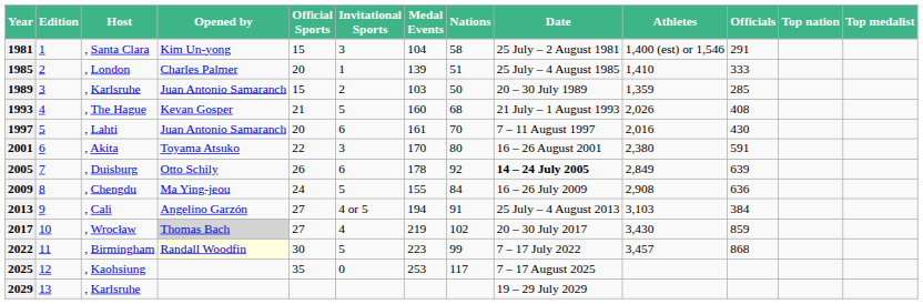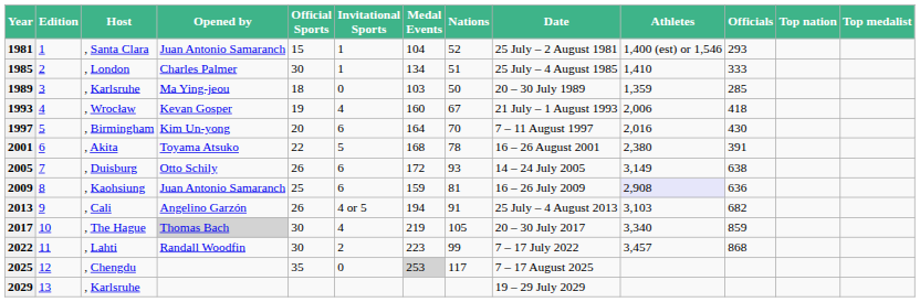1981 | Opened by: Kim Un-yong -> Juan Antonio Samaranch
1981 | Invitational Sports: 3 -> 1
1981 | Nations: 58 -> 52
1981 | Officials: 291 -> 293
1985 | Official Sports: 20 -> 30
1985 | Medal Events: 139 -> 134
1989 | Opened by: Juan Antonio Samaranch -> Ma Ying-jeou
1989 | Official Sports: 15 -> 18
1989 | Invitational Sports: 2 -> 0
1993 | Host: , The Hague -> , Wrocław
1993 | Official Sports: 21 -> 19
1993 | Invitational Sports: 5 -> 4
1993 | Nations: 68 -> 67
1993 | Athletes: 2,026 -> 2,006
1993 | Officials: 408 -> 418
1997 | Host: , Lahti -> , Birmingham
1997 | Opened by: Juan Antonio Samaranch -> Kim Un-yong
1997 | Medal Events: 161 -> 164
2001 | Invitational Sports: 3 -> 5
2001 | Medal Events: 170 -> 168
2001 | Nations: 80 -> 78
2001 | Officials: 591 -> 391
2005 | Medal Events: 178 -> 172
2005 | Nations: 92 -> 93
2005 | Date: bold -> normal
2005 | Athletes: 2,849 -> 3,149
2005 | Officials: 639 -> 638
2009 | Host: , Chengdu -> , Kaohsiung
2009 | Opened by: Ma Ying-jeou -> Juan Antonio Samaranch
2009 | Official Sports: 24 -> 25
2009 | Invitational Sports: 5 -> 6
2009 | Medal Events: 155 -> 159
2009 | Nations: 84 -> 81
2009 | Athletes: no background -> lavender background
2013 | Official Sports: 27 -> 26
2013 | Officials: 384 -> 682
2017 | Host: , Wrocław -> , The Hague
2017 | Official Sports: 27 -> 30
2017 | Nations: 102 -> 105
2017 | Athletes: 3,430 -> 3,340
2022 | Host: , Birmingham -> , Lahti
2022 | Opened by: lightyellow background -> no background
2022 | Invitational Sports: 5 -> 2
2025 | Host: , Kaohsiung -> , Chengdu
2025 | Medal Events: no background -> lightgrey background
